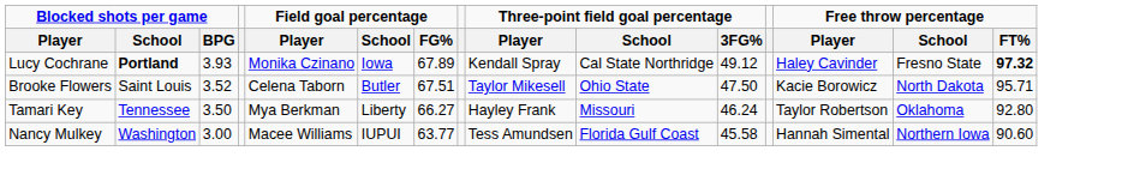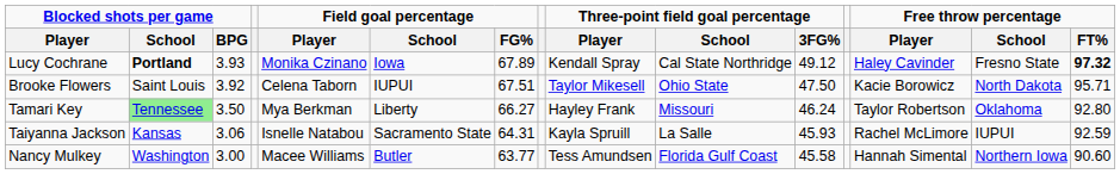Brooke Flowers | Blocked shots per game / BPG: 3.52 -> 3.92
Brooke Flowers | Field goal percentage / School: Butler -> IUPUI
Tamari Key | Blocked shots per game / School: no background -> lightgreen background
+ row: Taiyanna Jackson | Kansas | 3.06 | Isnelle Natabou | Sacramento State | 64.31 | Kayla Spruill | La Salle | 45.93 | Rachel McLimore | IUPUI | 92.59
Nancy Mulkey | Field goal percentage / School: IUPUI -> Butler
